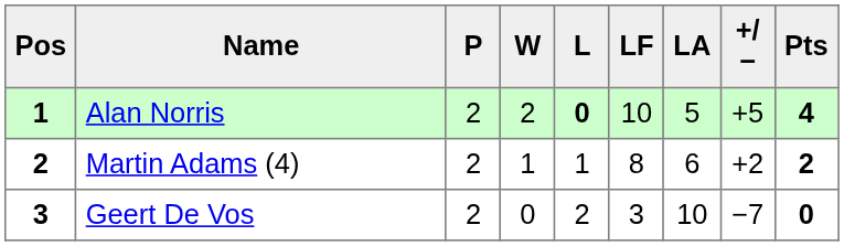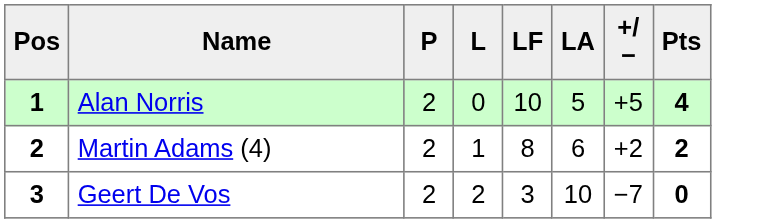- column: W | 2 | 1 | 0
Alan Norris | L: bold -> normal
